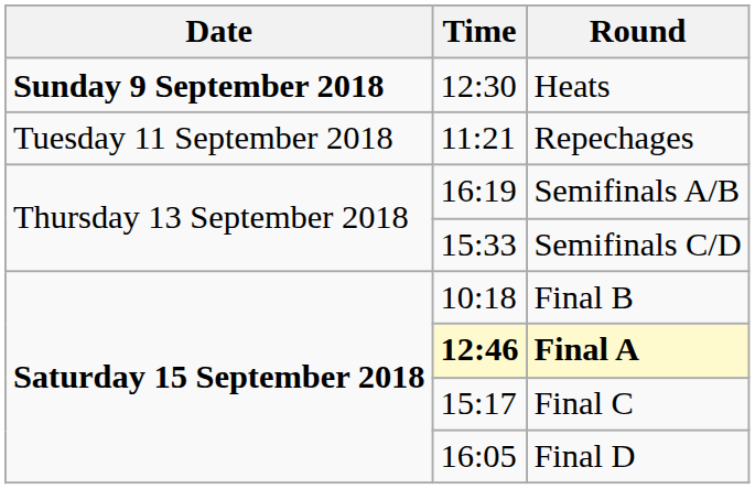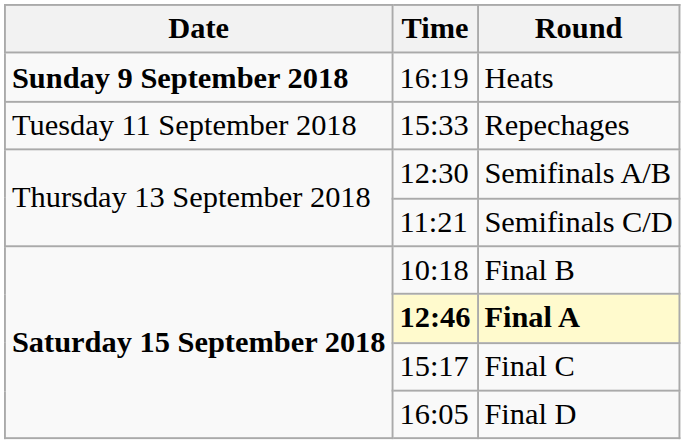Heats | Time: 12:30 -> 16:19
Repechages | Time: 11:21 -> 15:33
Semifinals A/B | Time: 16:19 -> 12:30
Semifinals C/D | Time: 15:33 -> 11:21
